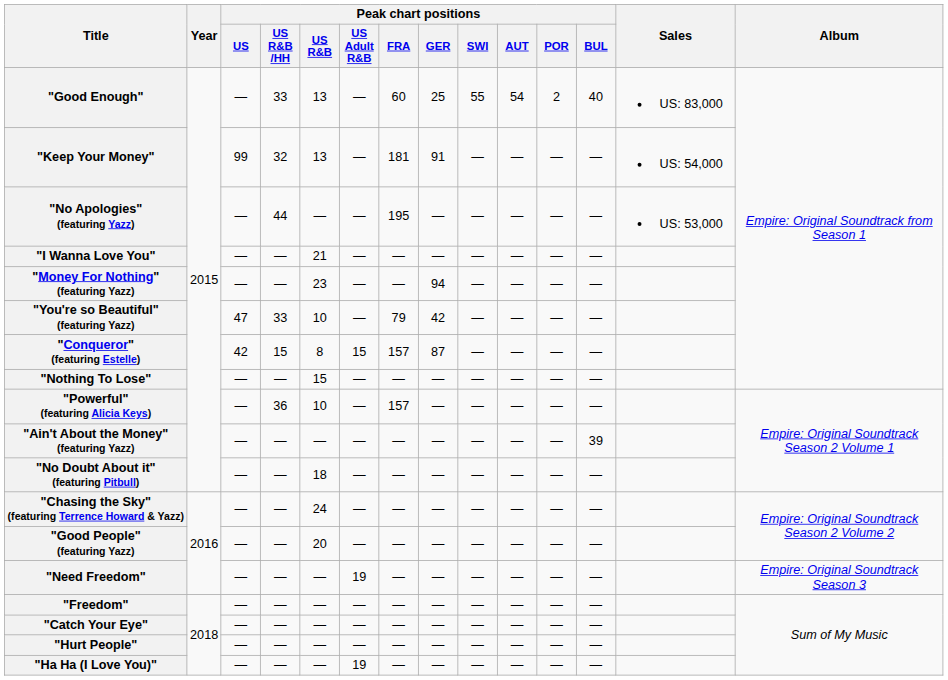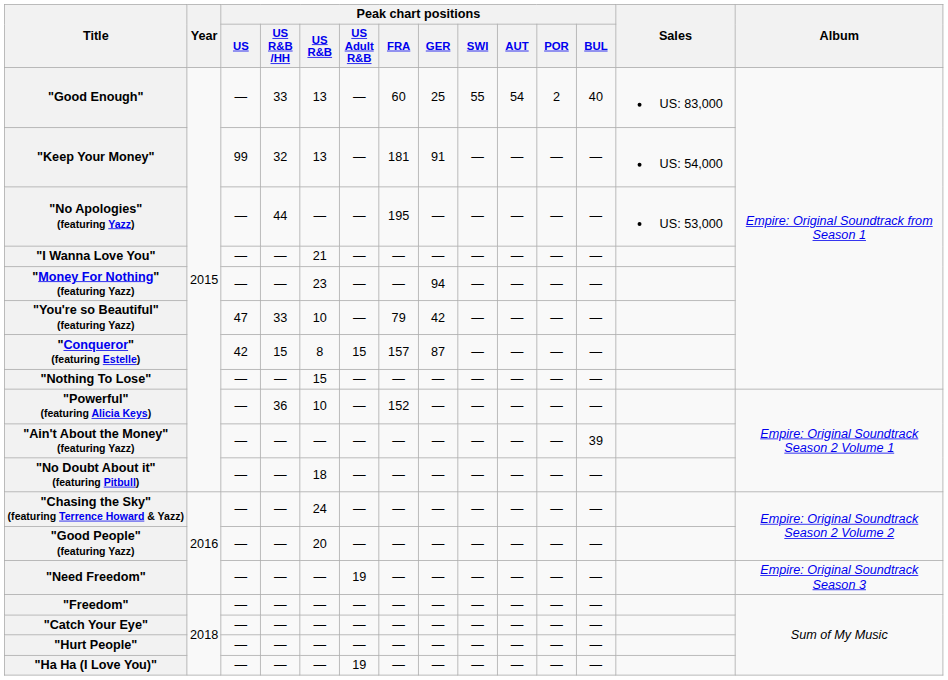"Powerful" (featuring Alicia Keys) | Peak chart positions / FRA: 157 -> 152
